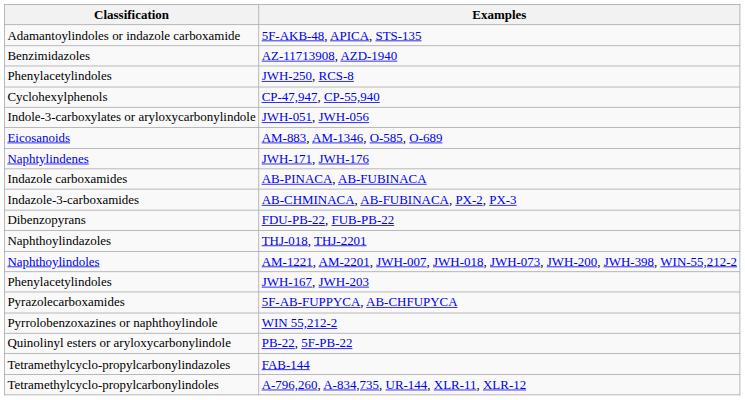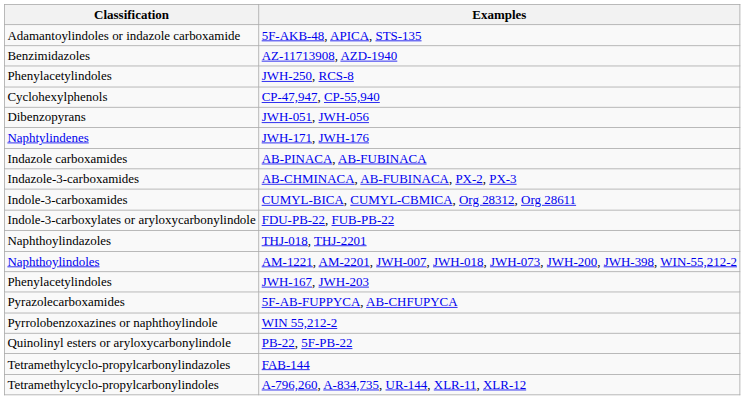JWH-051, JWH-056 | Classification: Indole-3-carboxylates or aryloxycarbonylindole -> Dibenzopyrans
- row: Eicosanoids | AM-883, AM-1346, O-585, O-689
+ row: Indole-3-carboxamides | CUMYL-BICA, CUMYL-CBMICA, Org 28312, Org 28611
FDU-PB-22, FUB-PB-22 | Classification: Dibenzopyrans -> Indole-3-carboxylates or aryloxycarbonylindole
